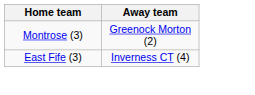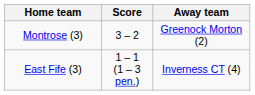+ column: Score | 3 – 2 | 1 – 1 (1 – 3 pen.)
